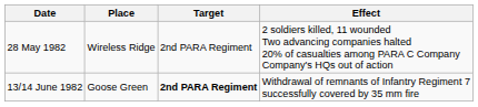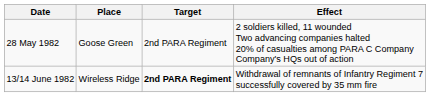28 May 1982 | Place: Wireless Ridge -> Goose Green
13/14 June 1982 | Place: Goose Green -> Wireless Ridge
